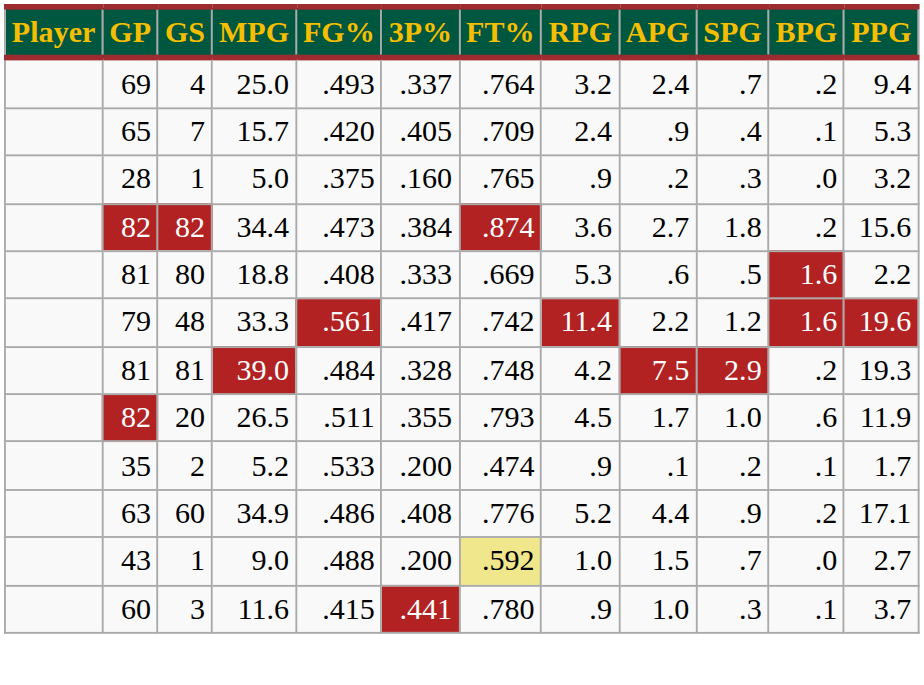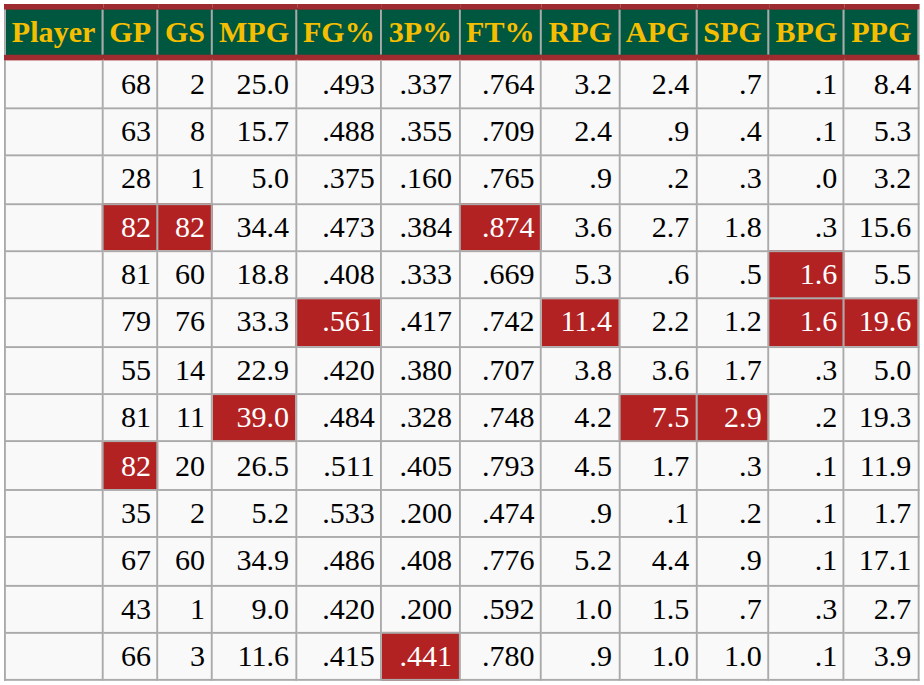25.0 | GP: 69 -> 68
25.0 | GS: 4 -> 2
25.0 | BPG: .2 -> .1
25.0 | PPG: 9.4 -> 8.4
15.7 | GP: 65 -> 63
15.7 | GS: 7 -> 8
15.7 | FG%: .420 -> .488
15.7 | 3P%: .405 -> .355
34.4 | BPG: .2 -> .3
18.8 | GS: 80 -> 60
18.8 | PPG: 2.2 -> 5.5
33.3 | GS: 48 -> 76
+ row: 55 | 14 | 22.9 | .420 | .380 | .707 | 3.8 | 3.6 | 1.7 | .3 | 5.0
39.0 | GS: 81 -> 11
26.5 | 3P%: .355 -> .405
26.5 | SPG: 1.0 -> .3
26.5 | BPG: .6 -> .1
34.9 | GP: 63 -> 67
34.9 | BPG: .2 -> .1
9.0 | FG%: .488 -> .420
9.0 | FT%: khaki background -> no background
9.0 | BPG: .0 -> .3
11.6 | GP: 60 -> 66
11.6 | SPG: .3 -> 1.0
11.6 | PPG: 3.7 -> 3.9
